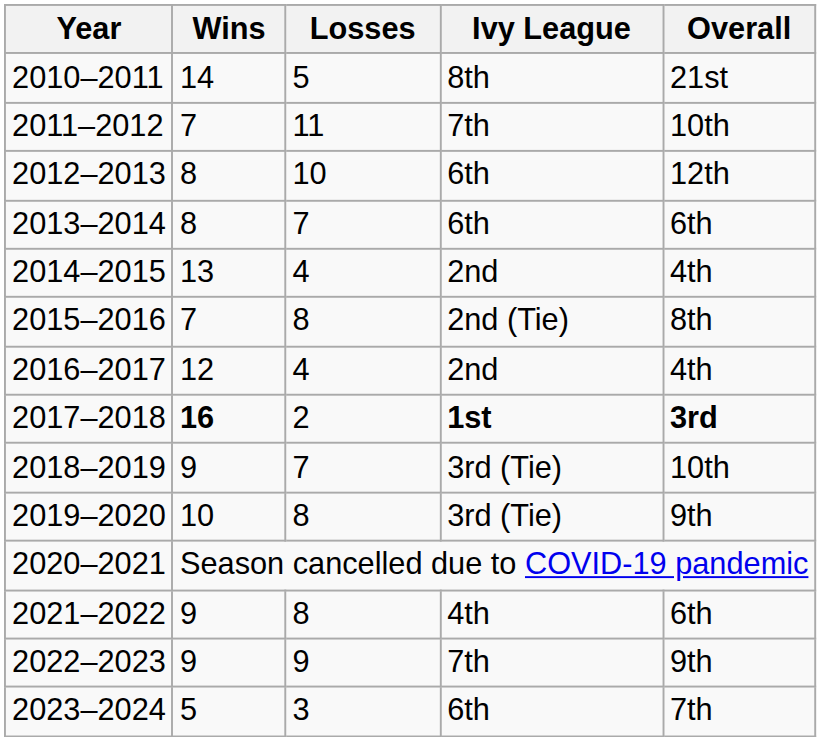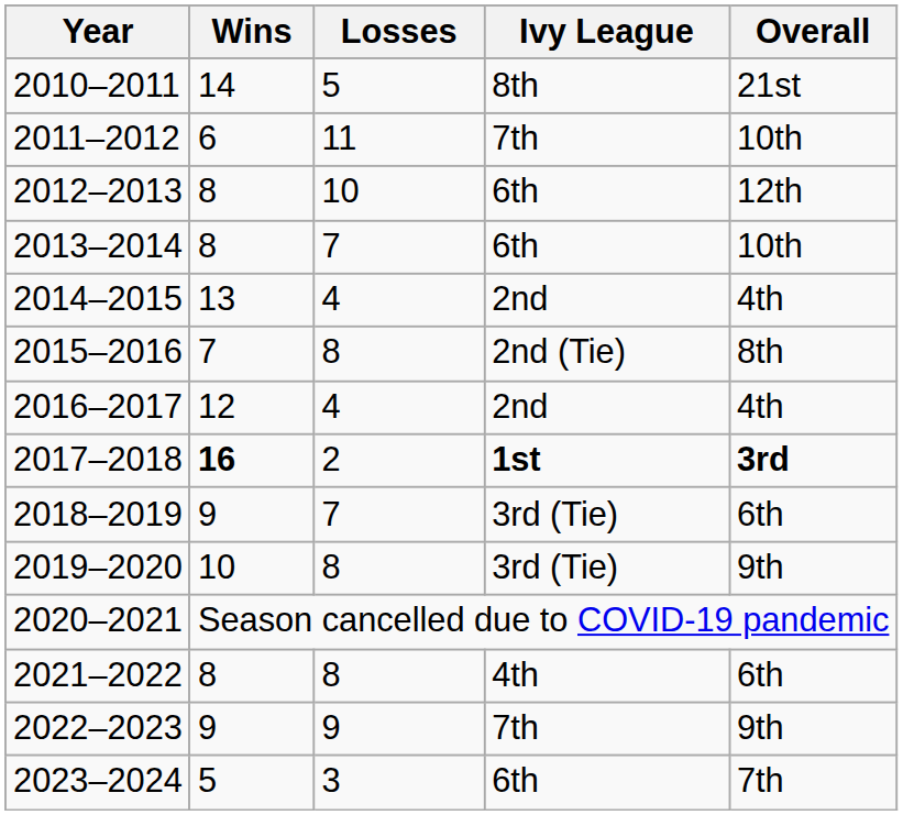2011–2012 | Wins: 7 -> 6
2013–2014 | Overall: 6th -> 10th
2018–2019 | Overall: 10th -> 6th
2021–2022 | Wins: 9 -> 8
